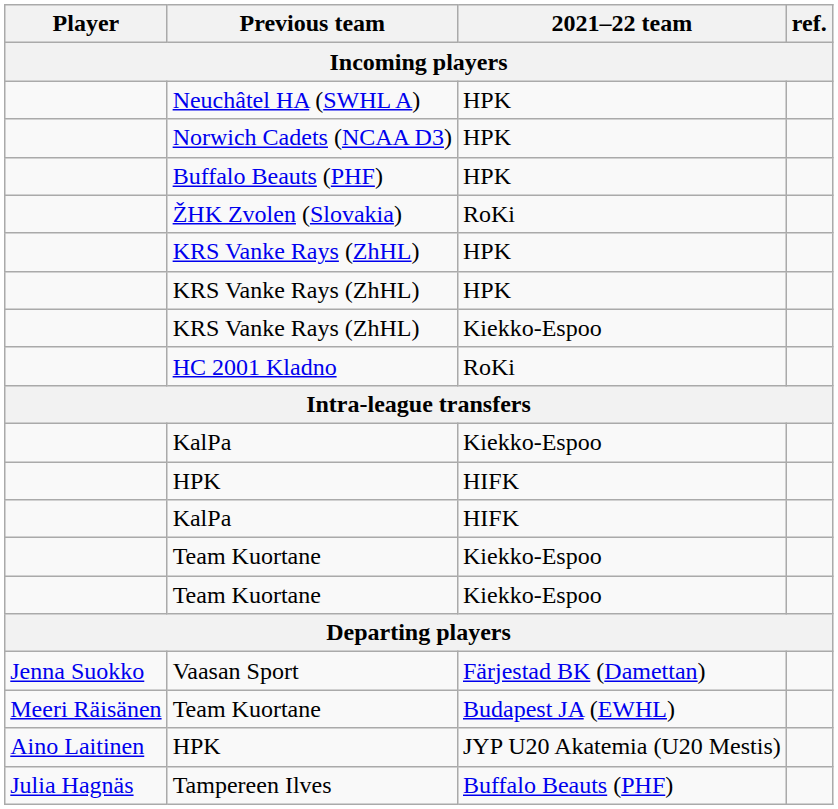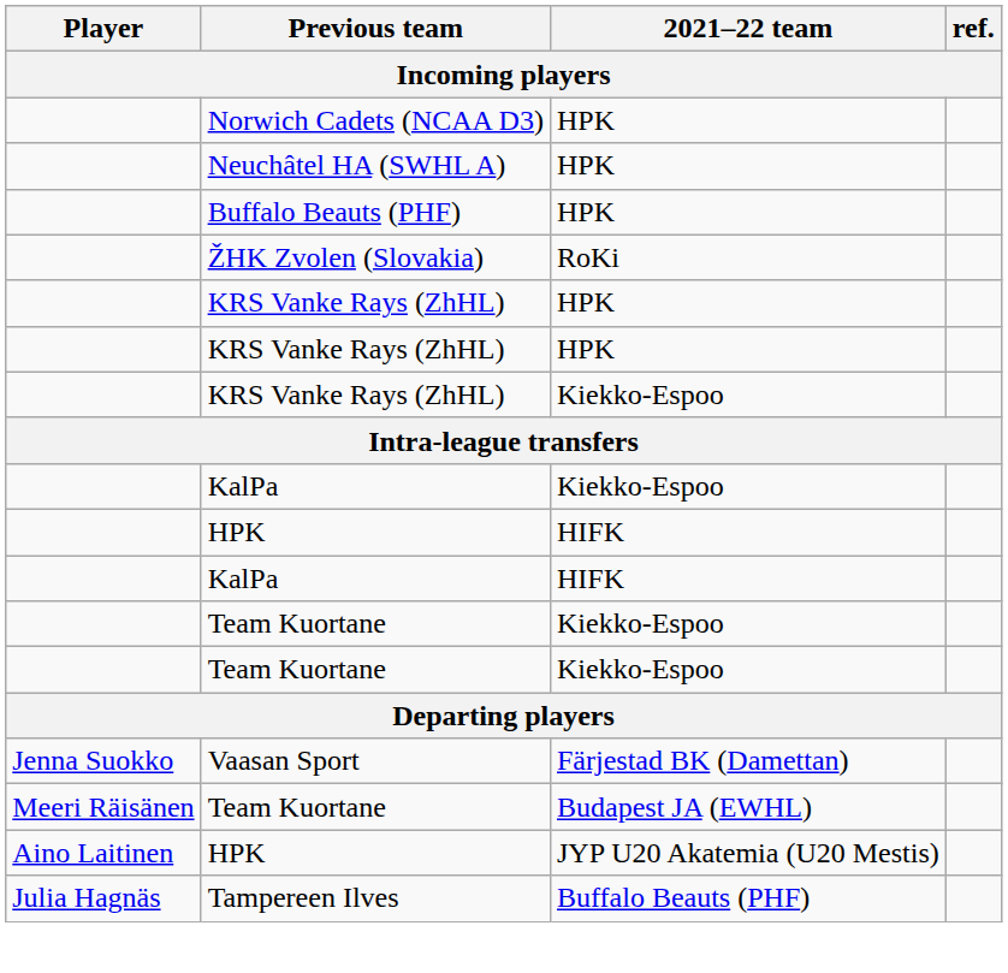rows swapped: Neuchâtel HA (SWHL A) <-> Norwich Cadets (NCAA D3)
- row: HC 2001 Kladno | RoKi
